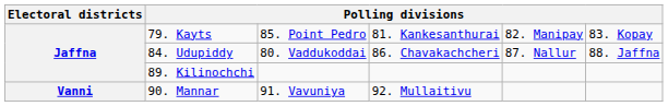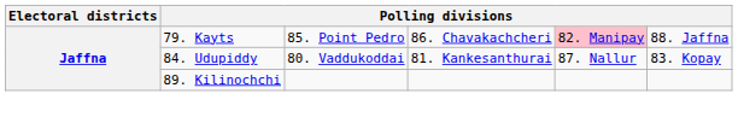79. Kayts | column 4: 81. Kankesanthurai -> 86. Chavakachcheri
79. Kayts | column 5: no background -> pink background
79. Kayts | column 6: 83. Kopay -> 88. Jaffna
84. Udupiddy | column 4: 86. Chavakachcheri -> 81. Kankesanthurai
84. Udupiddy | column 6: 88. Jaffna -> 83. Kopay
- row: Vanni | 90. Mannar | 91. Vavuniya | 92. Mullaitivu
